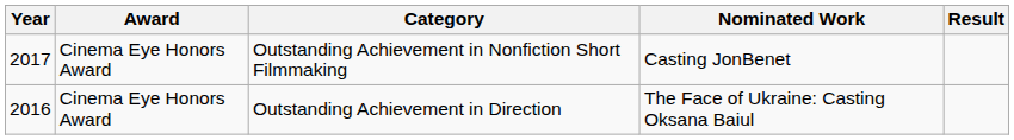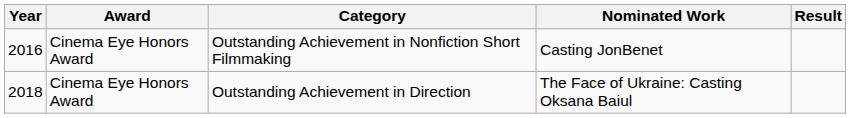Outstanding Achievement in Nonfiction Short Filmmaking | Year: 2017 -> 2016
Outstanding Achievement in Direction | Year: 2016 -> 2018
